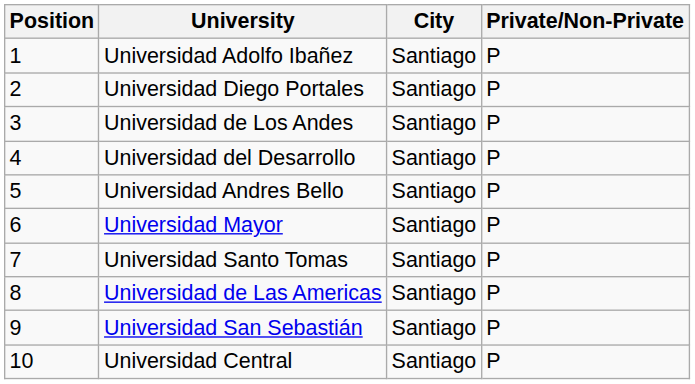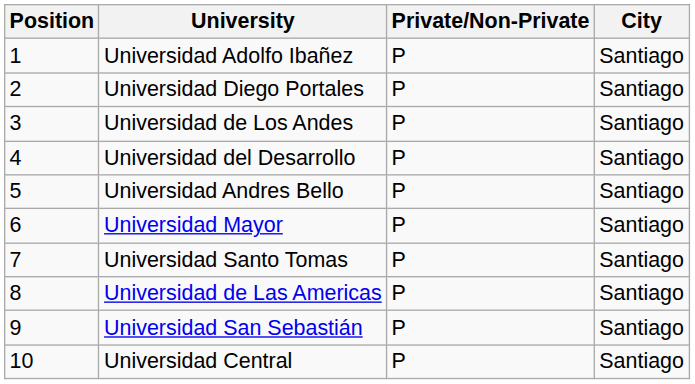columns swapped: City <-> Private/Non-Private
